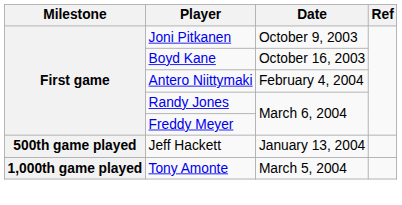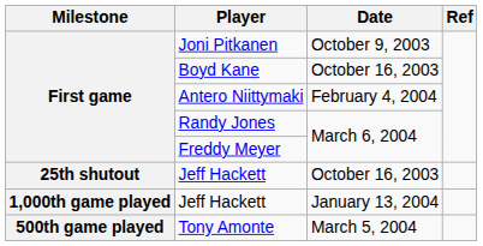+ row: 25th shutout | Jeff Hackett | October 16, 2003
Jeff Hackett / January 13, 2004 | Milestone: 500th game played -> 1,000th game played
Tony Amonte | Milestone: 1,000th game played -> 500th game played
